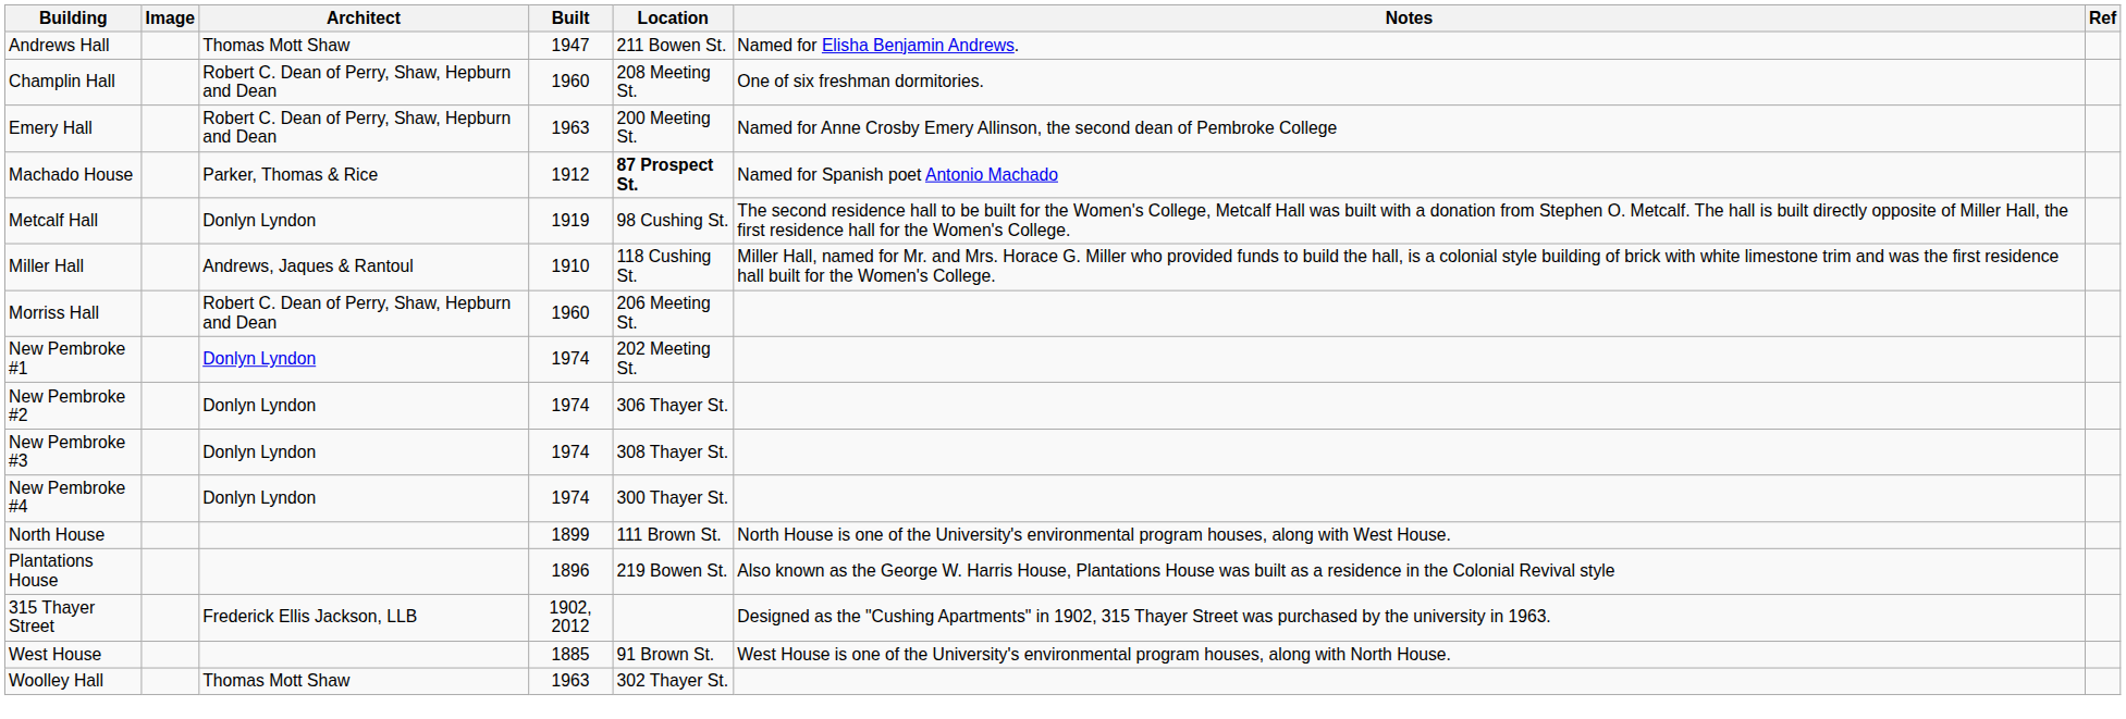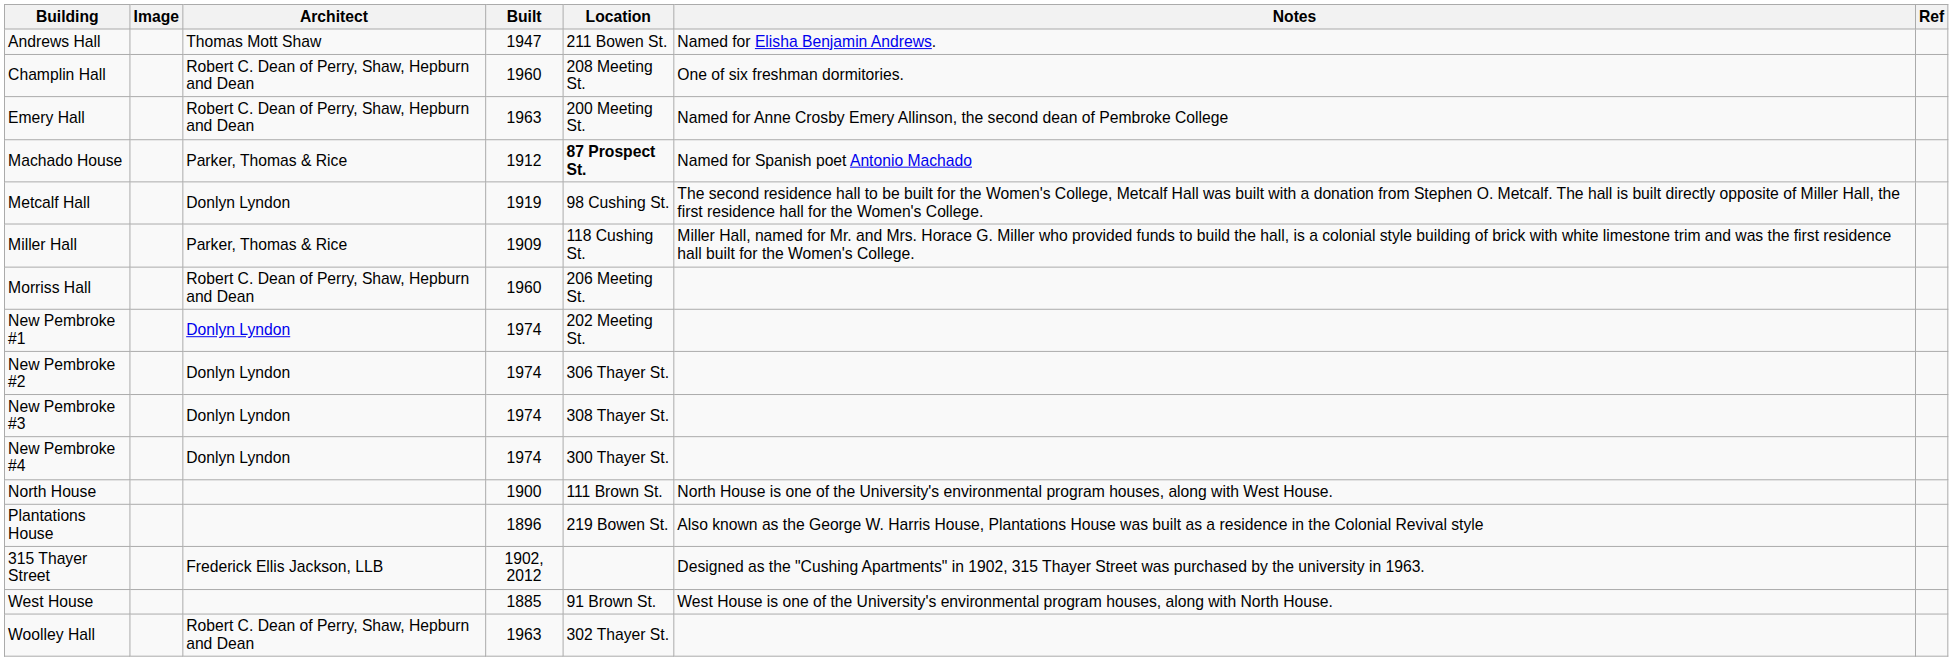Miller Hall | Architect: Andrews, Jaques & Rantoul -> Parker, Thomas & Rice
Miller Hall | Built: 1910 -> 1909
North House | Built: 1899 -> 1900
Woolley Hall | Architect: Thomas Mott Shaw -> Robert C. Dean of Perry, Shaw, Hepburn and Dean
